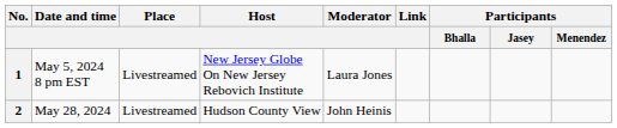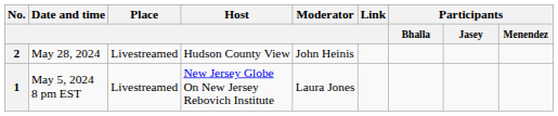rows swapped: 1 <-> 2
